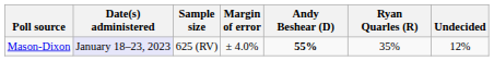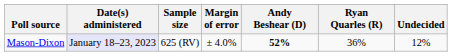Mason-Dixon | Andy Beshear (D): 55% -> 52%
Mason-Dixon | Ryan Quarles (R): 35% -> 36%
